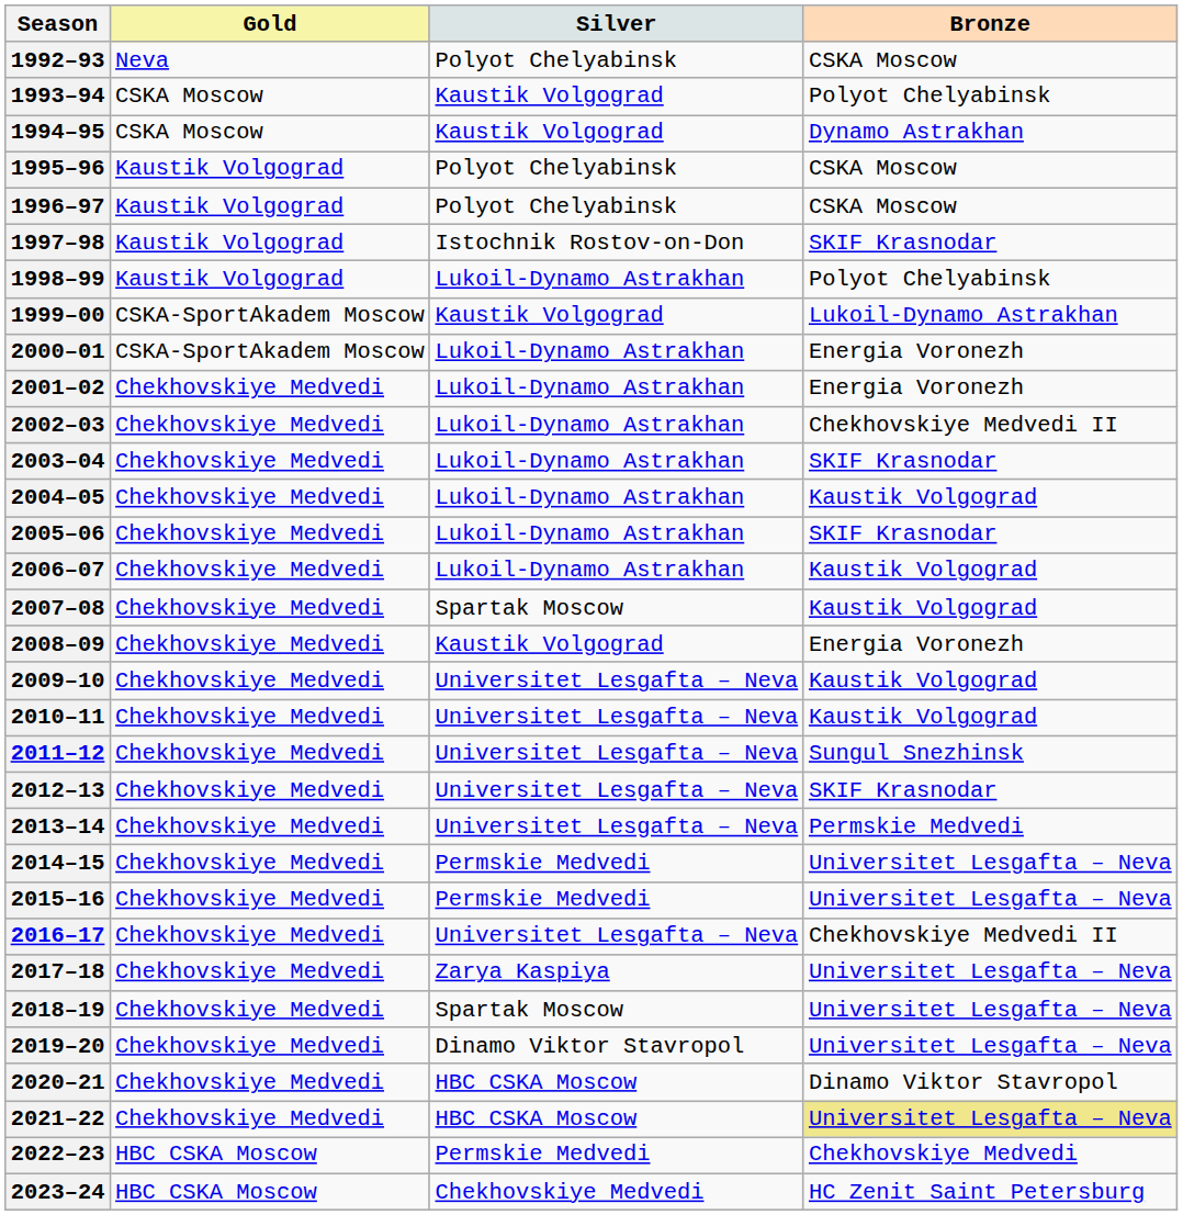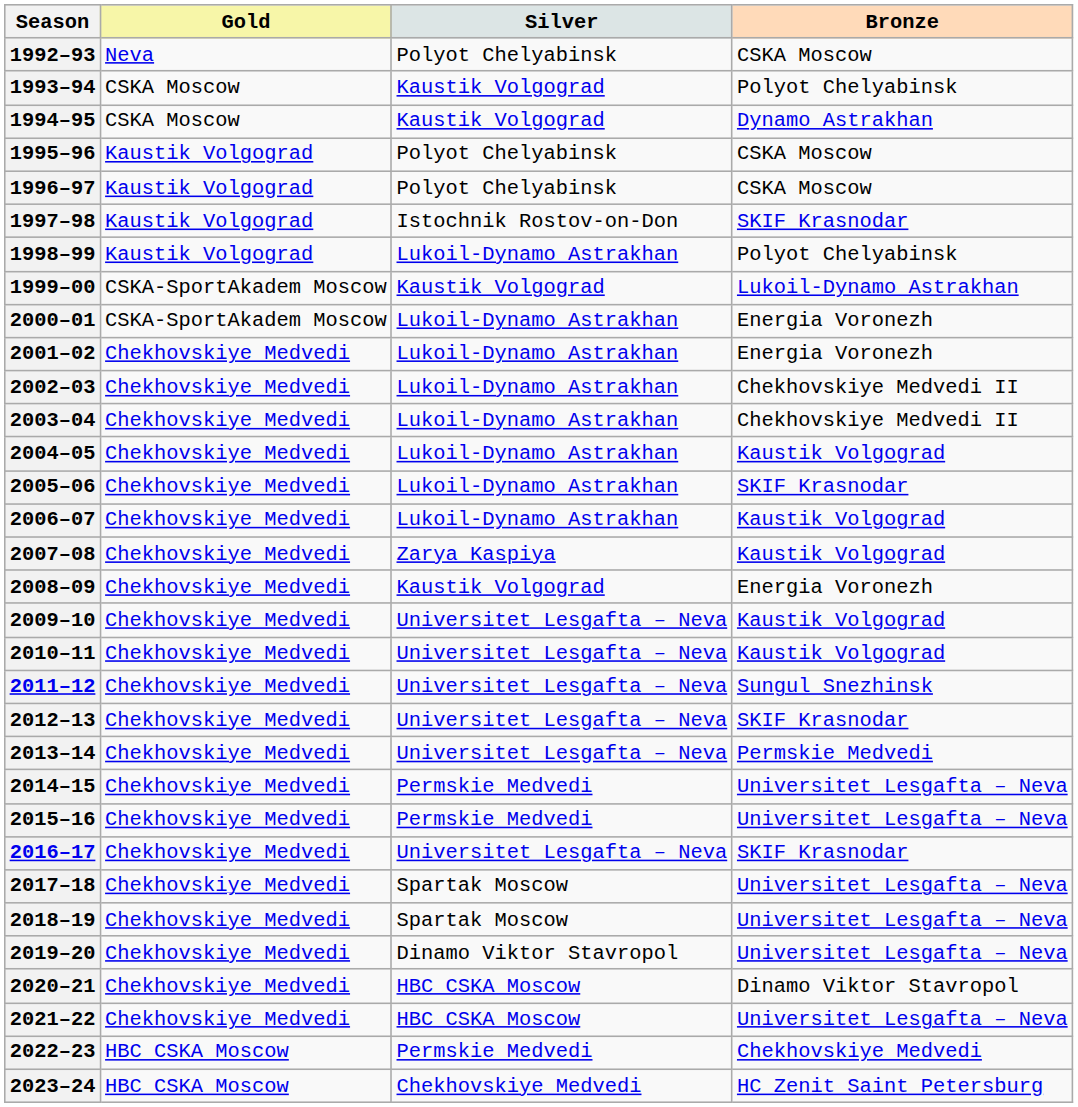2003–04 | Bronze: SKIF Krasnodar -> Chekhovskiye Medvedi II
2007–08 | Silver: Spartak Moscow -> Zarya Kaspiya
2016–17 | Bronze: Chekhovskiye Medvedi II -> SKIF Krasnodar
2017–18 | Silver: Zarya Kaspiya -> Spartak Moscow
2021–22 | Bronze: khaki background -> no background
